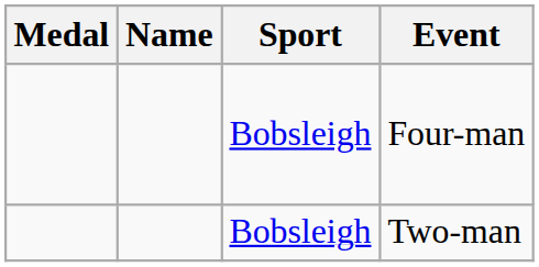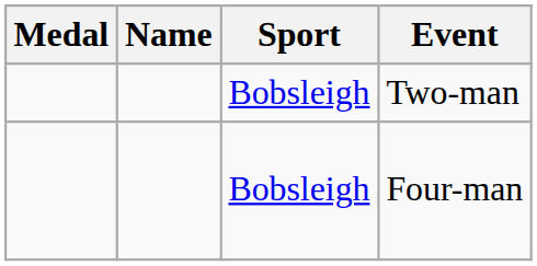rows swapped: Two-man <-> Four-man
